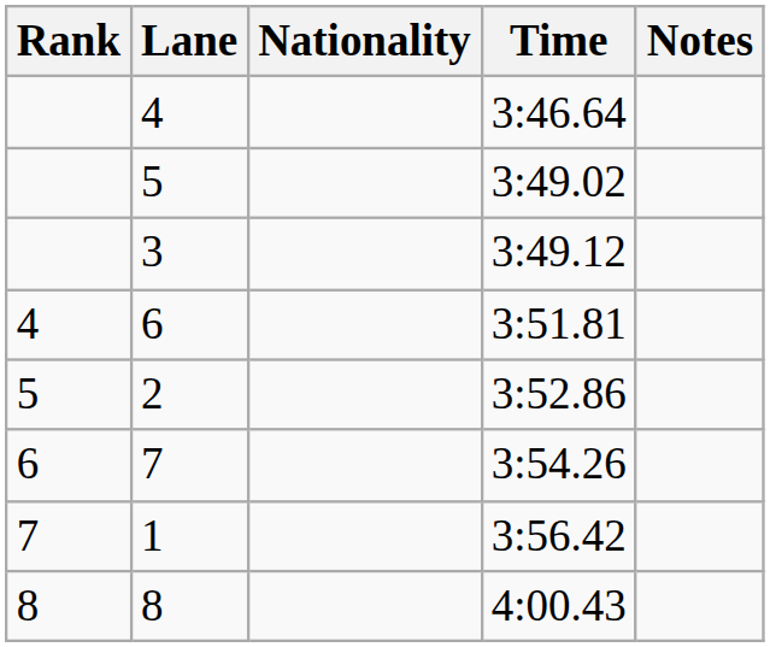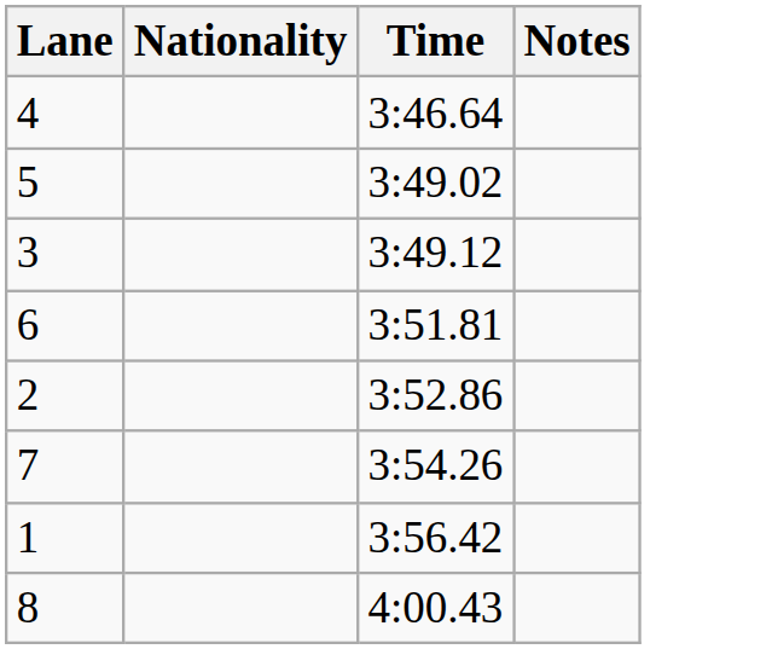- column: Rank | 4 | 5 | 6 | 7 | 8
